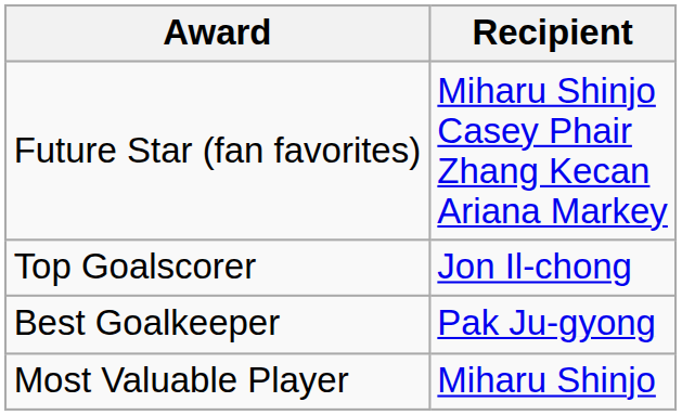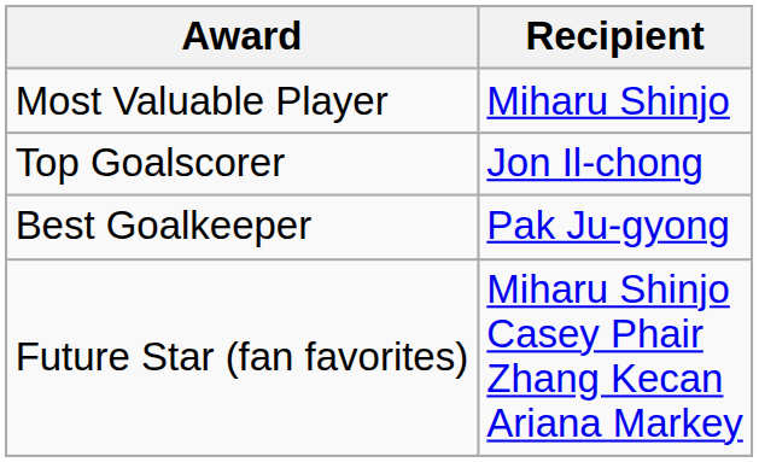rows swapped: Most Valuable Player <-> Future Star (fan favorites)
